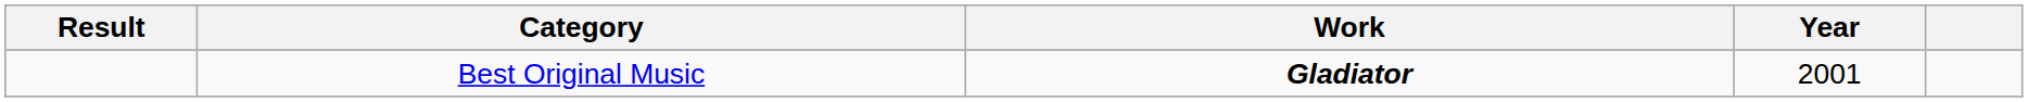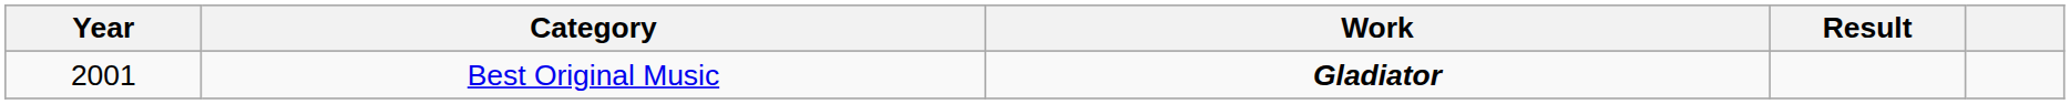columns swapped: Year <-> Result
